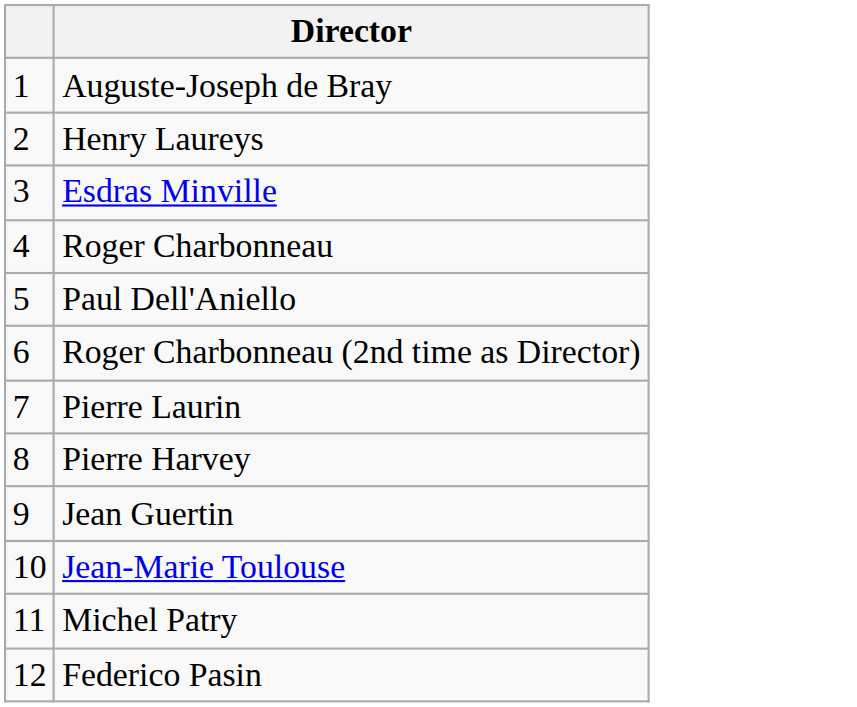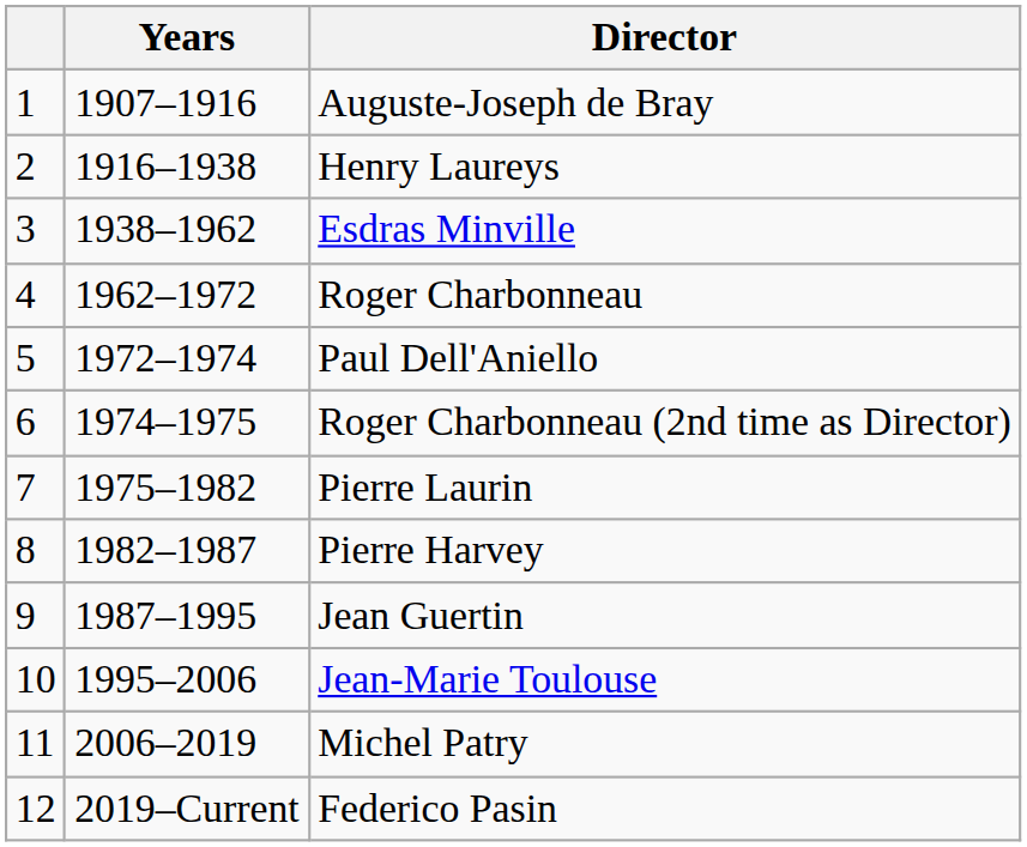+ column: Years | 1907–1916 | 1916–1938 | 1938–1962 | 1962–1972 | 1972–1974 | 1974–1975 | 1975–1982 | 1982–1987 | 1987–1995 | 1995–2006 | 2006–2019 | 2019–Current
